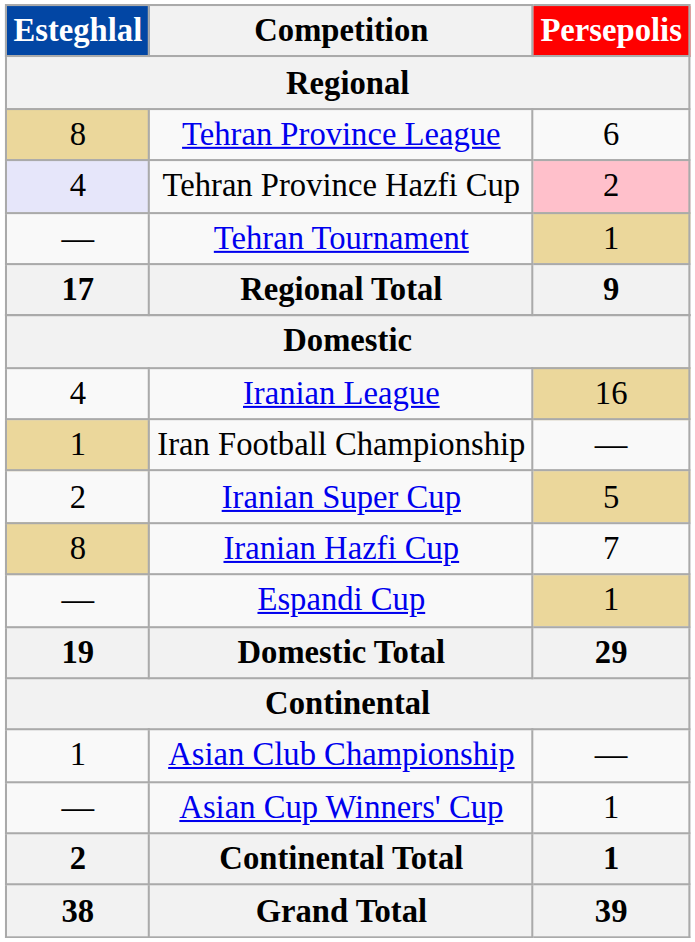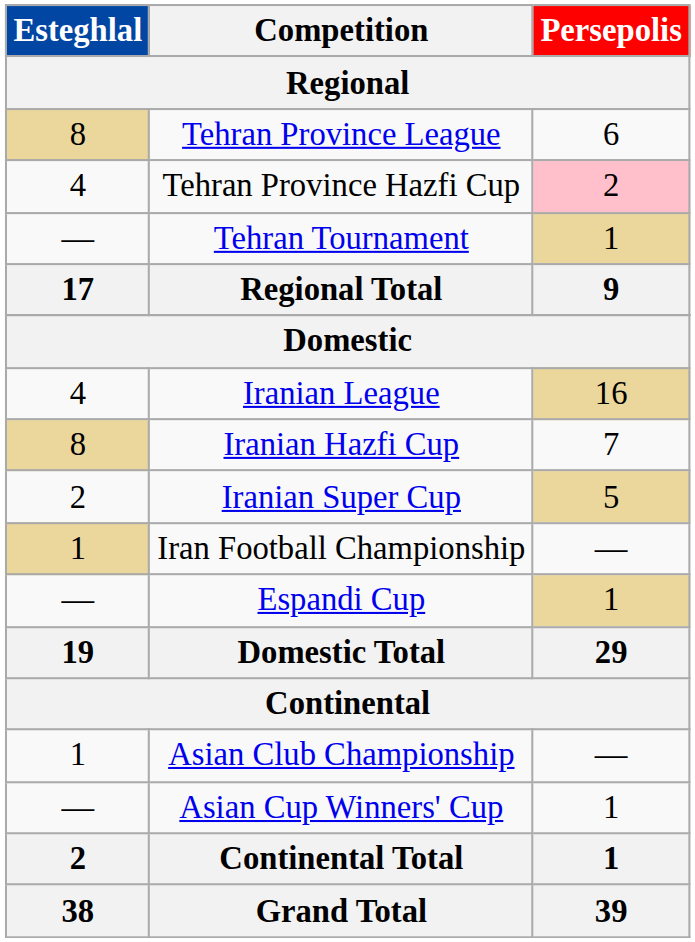Tehran Province Hazfi Cup | Esteghlal: lavender background -> no background
rows swapped: Iranian Hazfi Cup <-> Iran Football Championship
